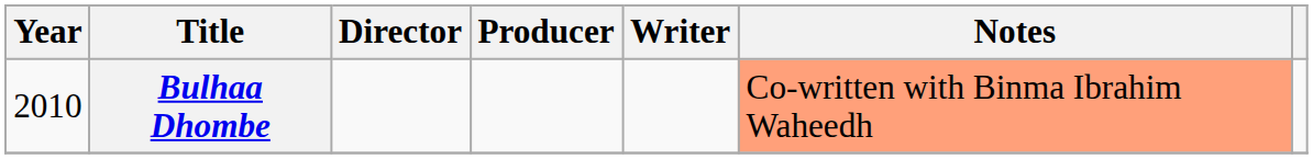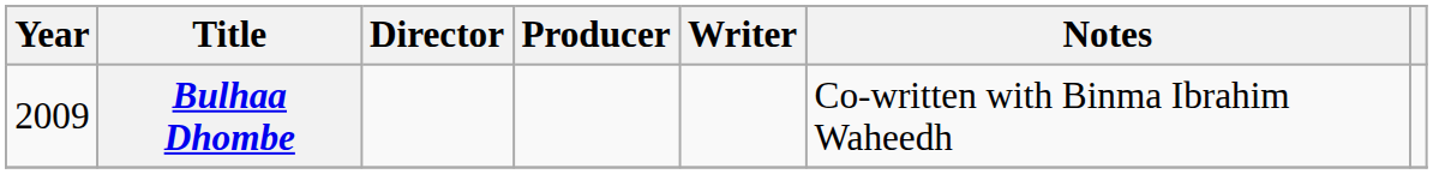Bulhaa Dhombe | Year: 2010 -> 2009
Bulhaa Dhombe | Notes: lightsalmon background -> no background
